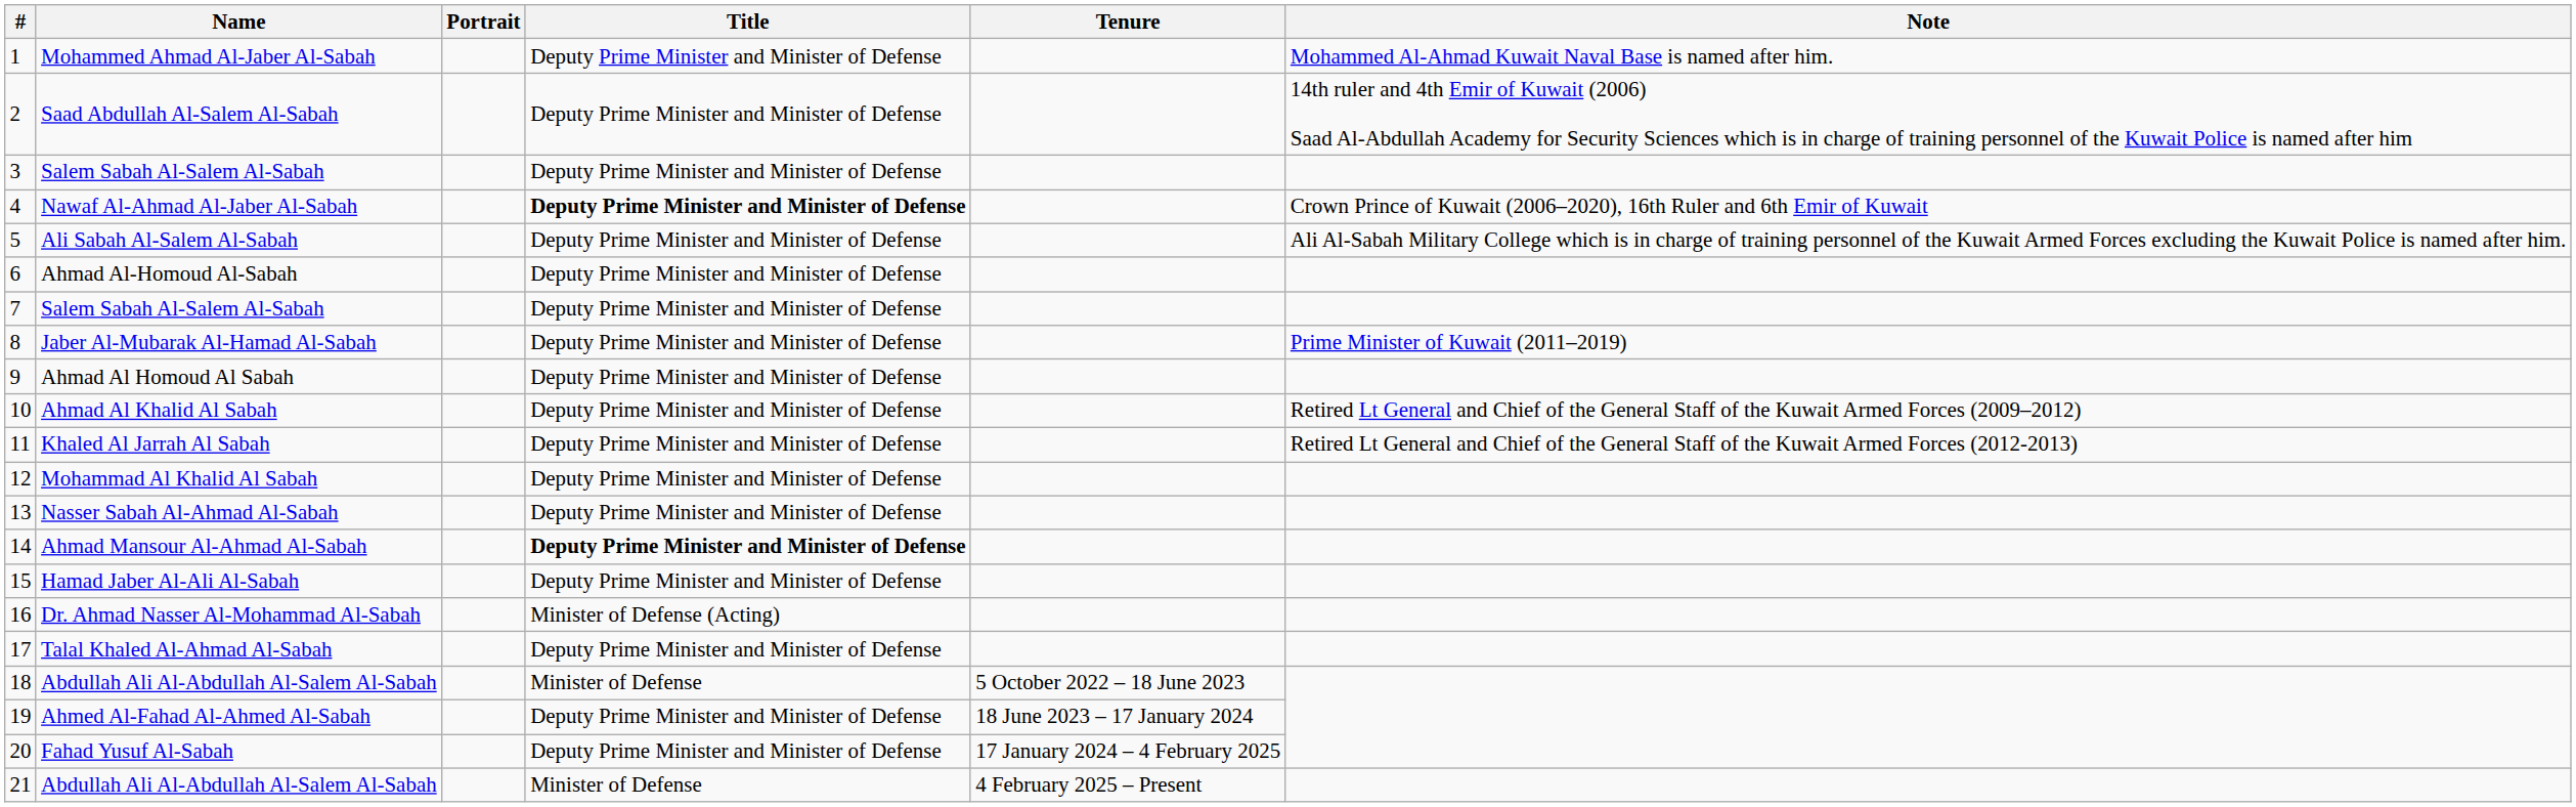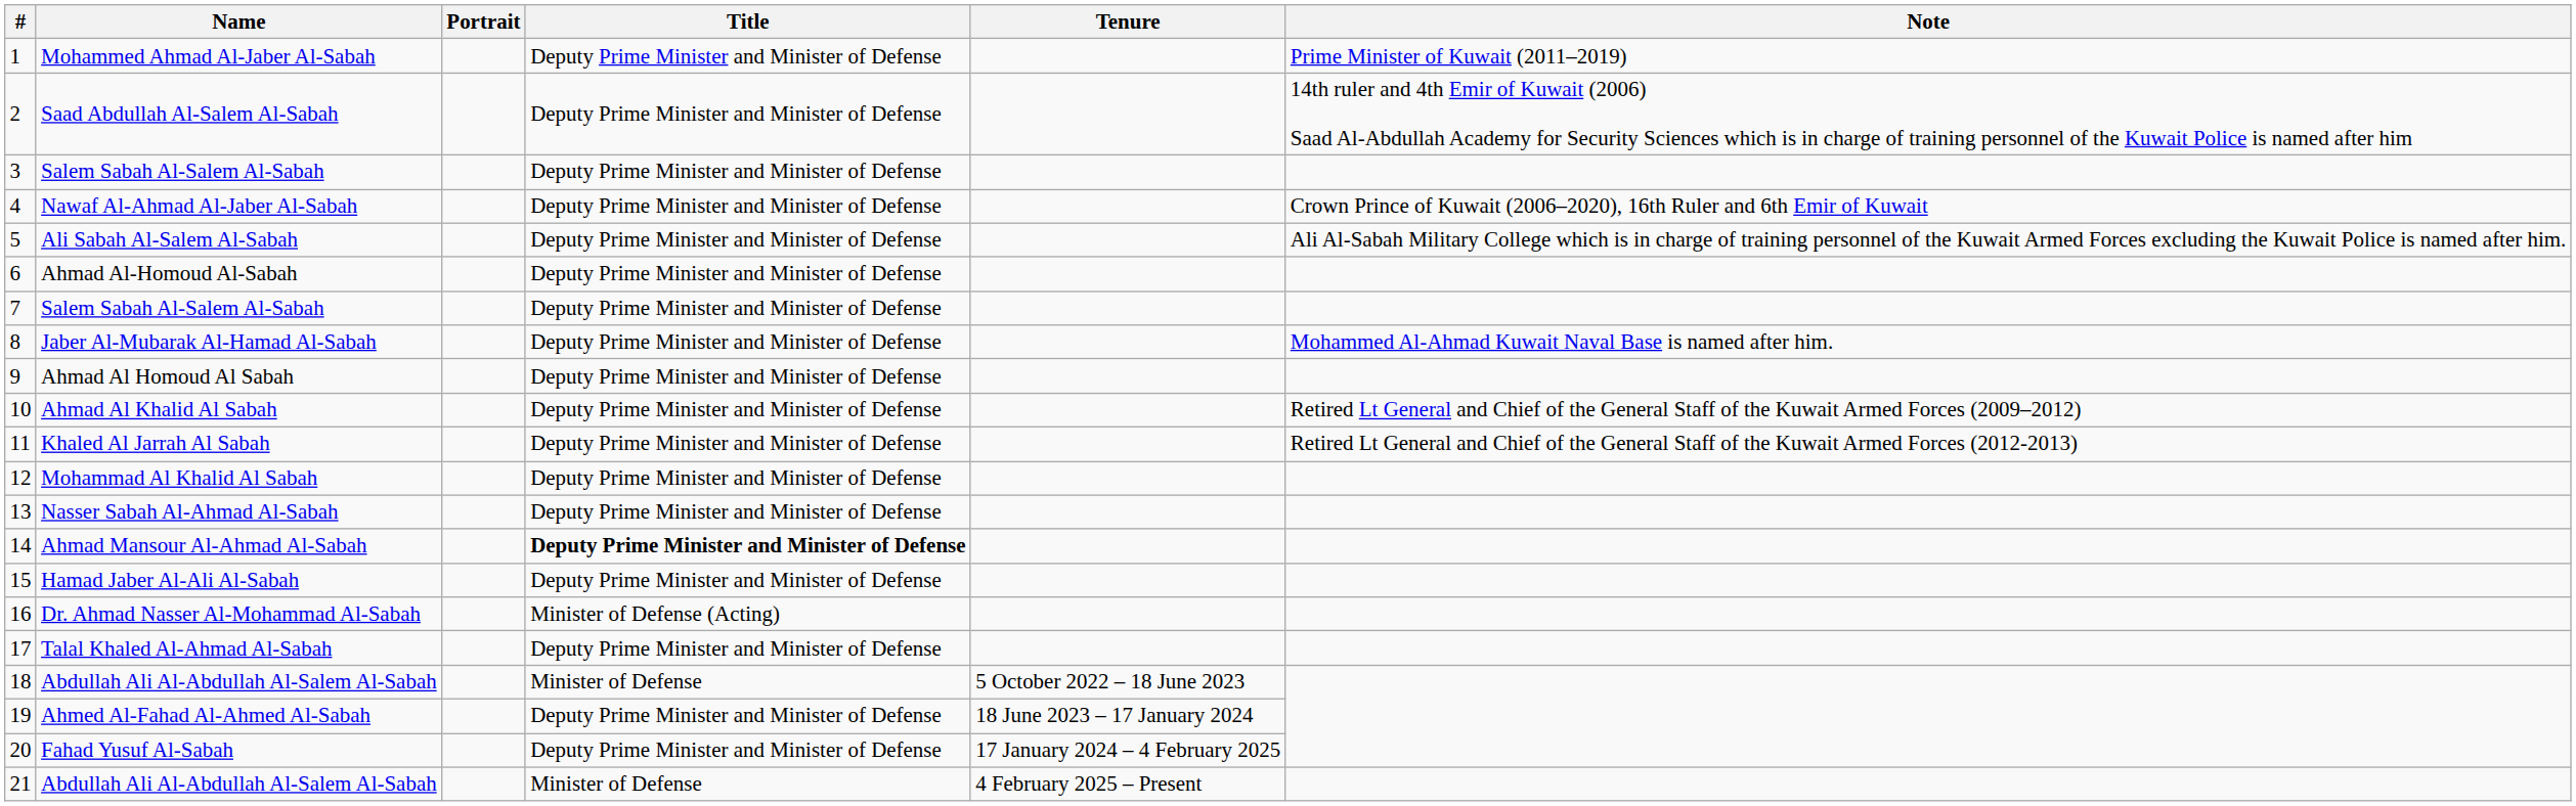Mohammed Ahmad Al-Jaber Al-Sabah | Note: Mohammed Al-Ahmad Kuwait Naval Base is named after him. -> Prime Minister of Kuwait (2011–2019)
Nawaf Al-Ahmad Al-Jaber Al-Sabah | Title: bold -> normal
Jaber Al-Mubarak Al-Hamad Al-Sabah | Note: Prime Minister of Kuwait (2011–2019) -> Mohammed Al-Ahmad Kuwait Naval Base is named after him.
